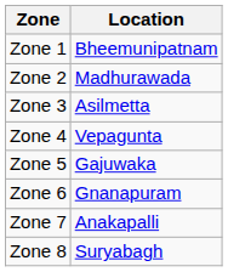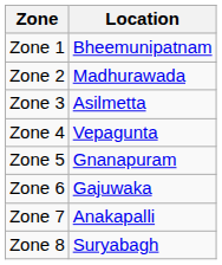Zone 5 | Location: Gajuwaka -> Gnanapuram
Zone 6 | Location: Gnanapuram -> Gajuwaka
